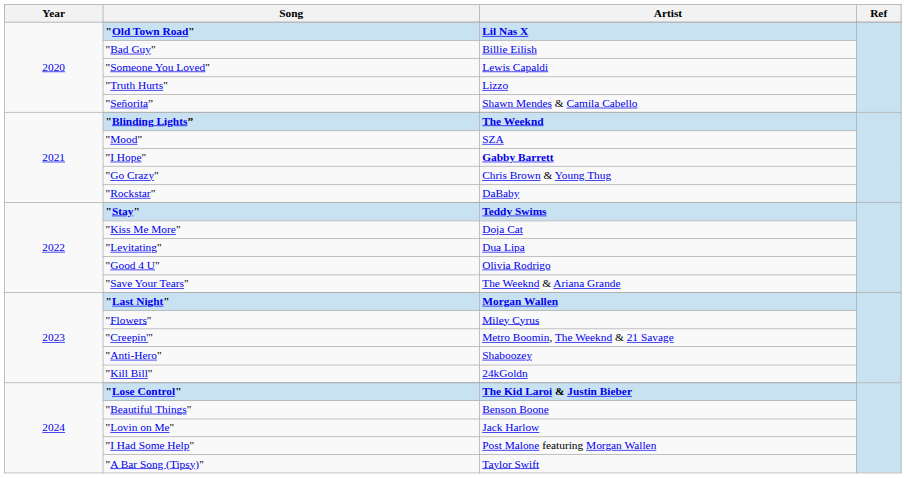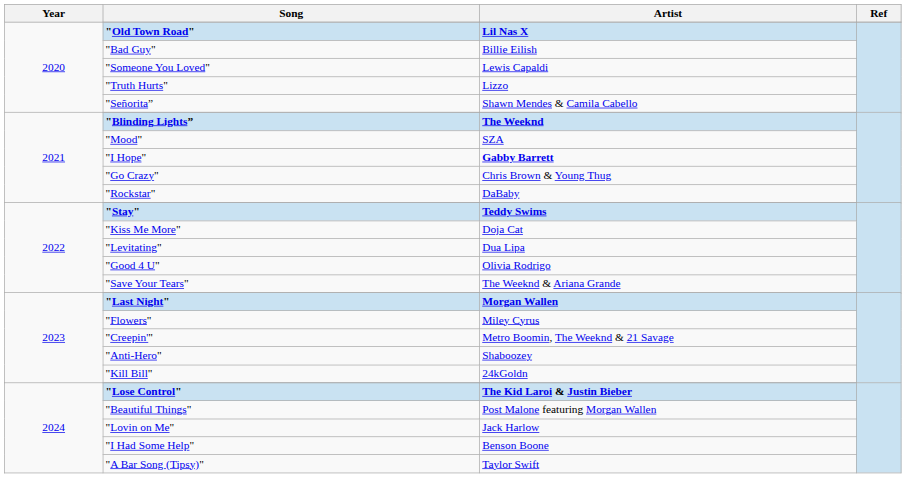"Beautiful Things" | Artist: Benson Boone -> Post Malone featuring Morgan Wallen
"I Had Some Help" | Artist: Post Malone featuring Morgan Wallen -> Benson Boone
